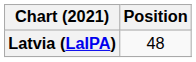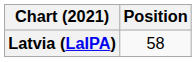Latvia (LaIPA) | Position: 48 -> 58
